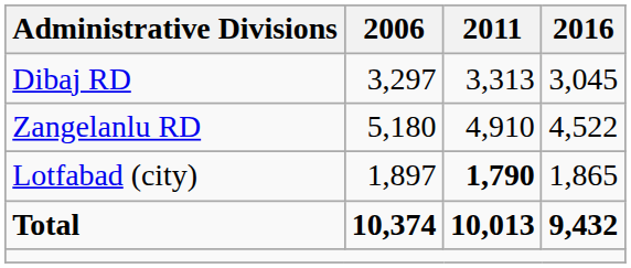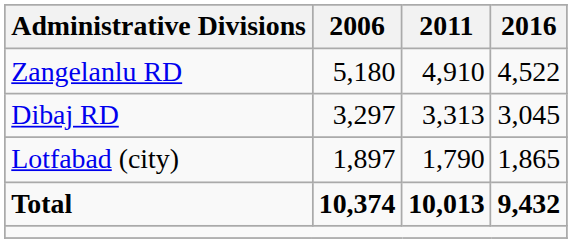rows swapped: Dibaj RD <-> Zangelanlu RD
Lotfabad (city) | 2011: bold -> normal
